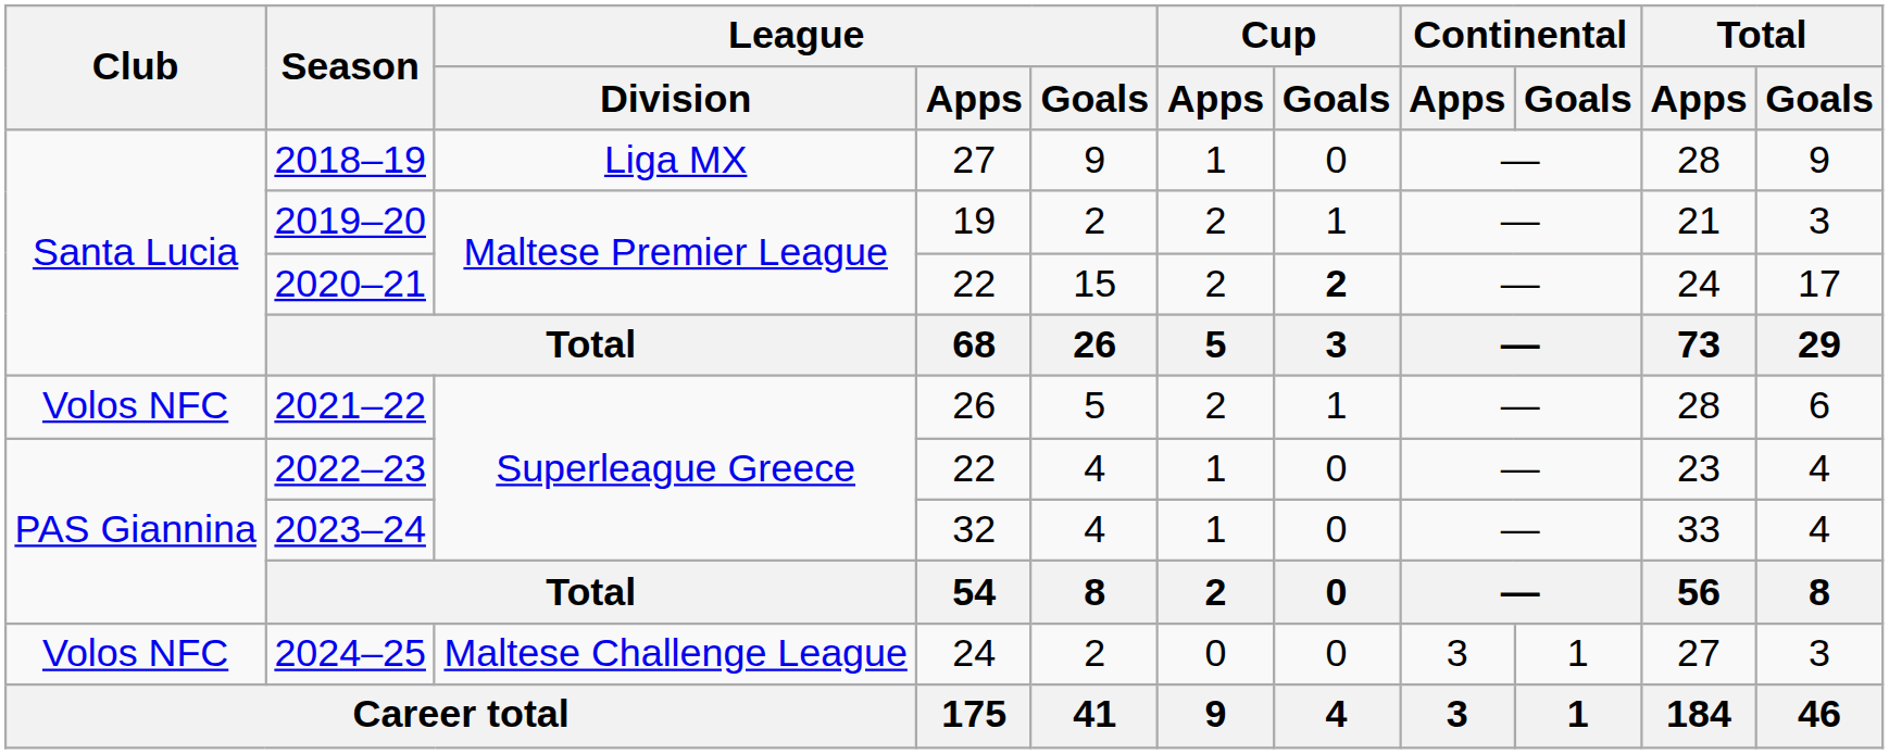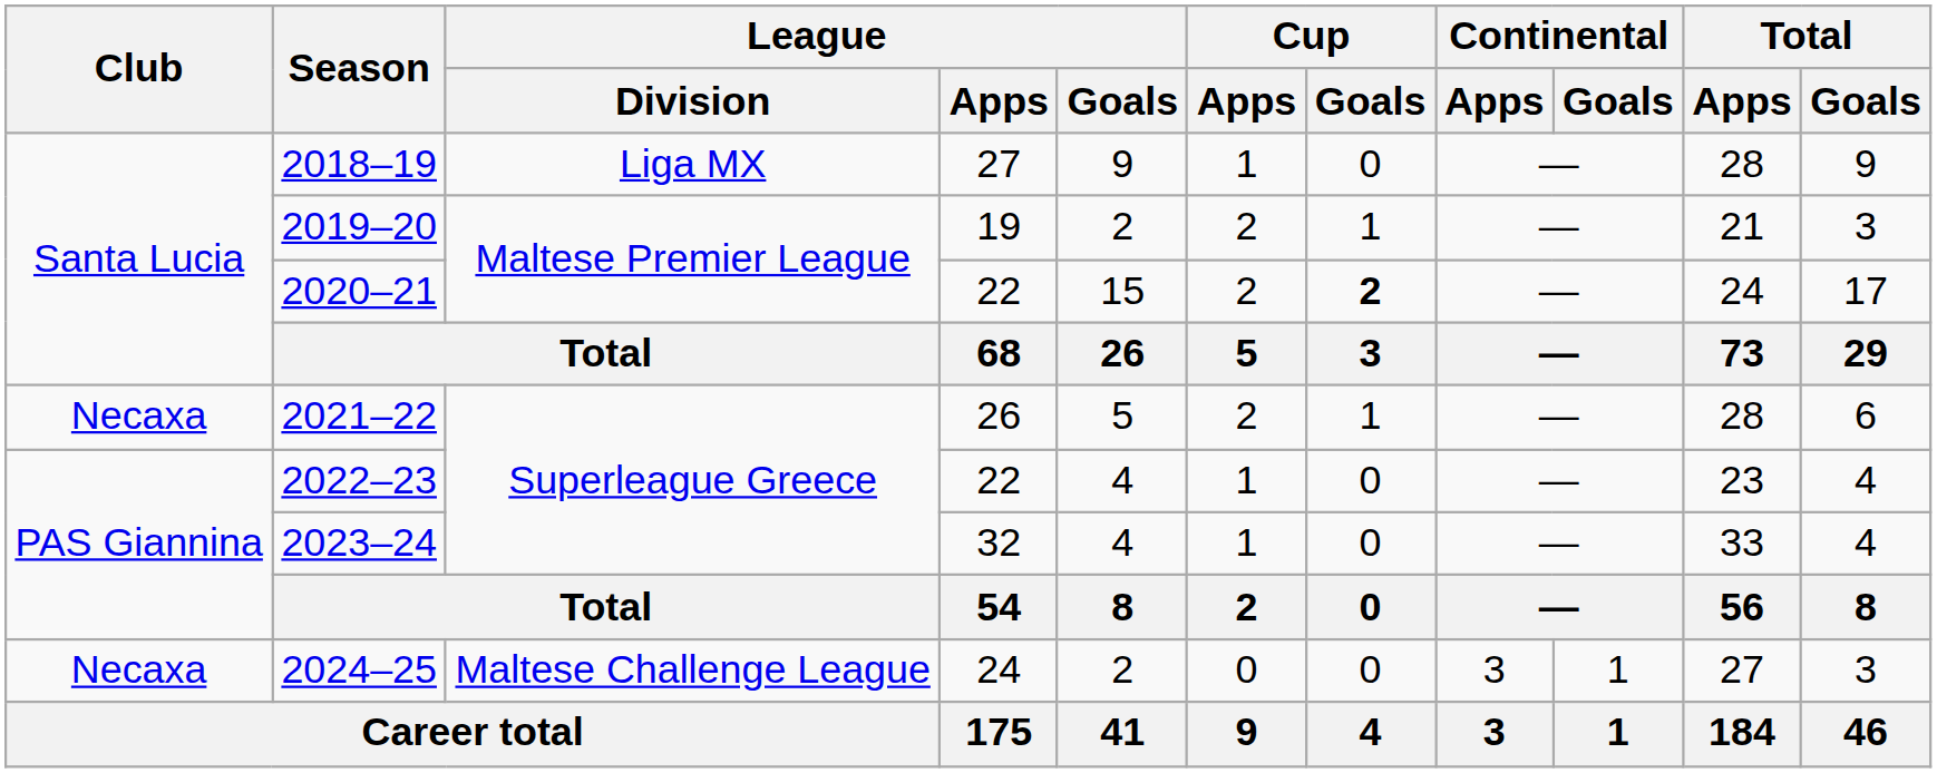2021–22 | Club: Volos NFC -> Necaxa
2024–25 | Club: Volos NFC -> Necaxa
